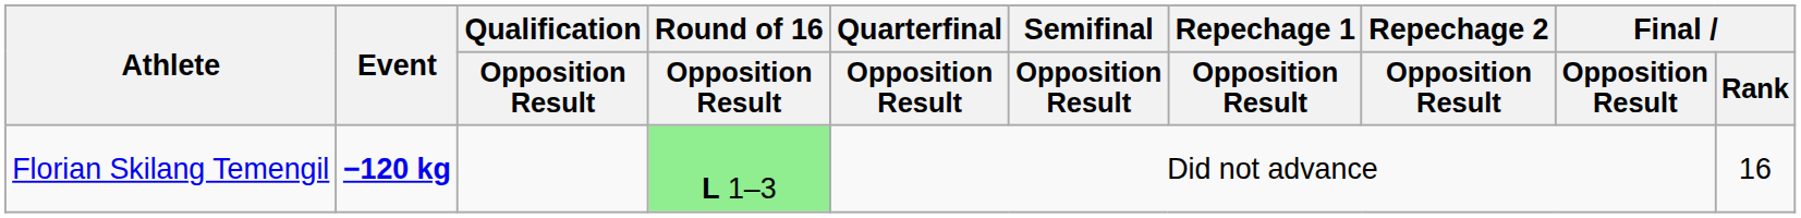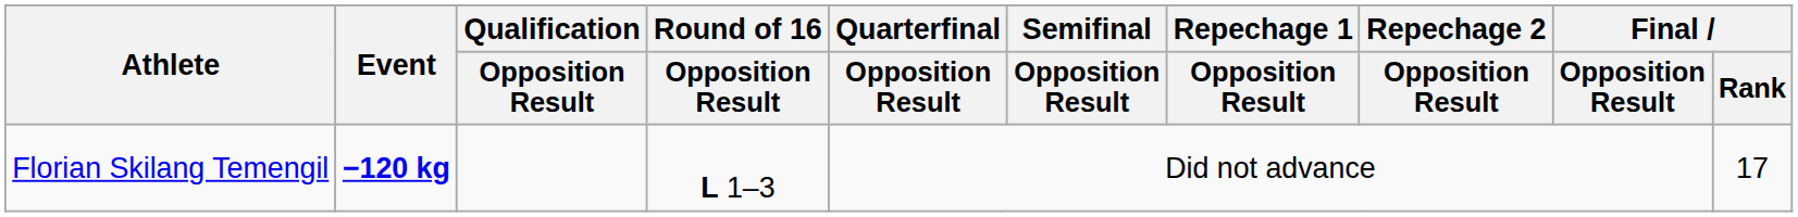Florian Skilang Temengil | Round of 16 / Opposition Result: lightgreen background -> no background
Florian Skilang Temengil | Final / Rank: 16 -> 17
